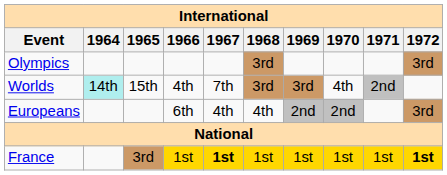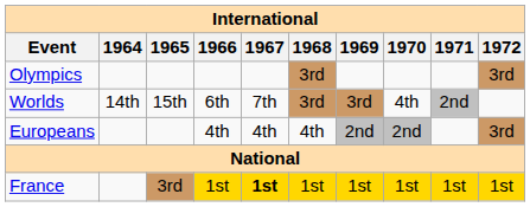Worlds | 1964: paleturquoise background -> no background
Worlds | 1966: 4th -> 6th
Europeans | 1966: 6th -> 4th
France | 1972: bold -> normal
